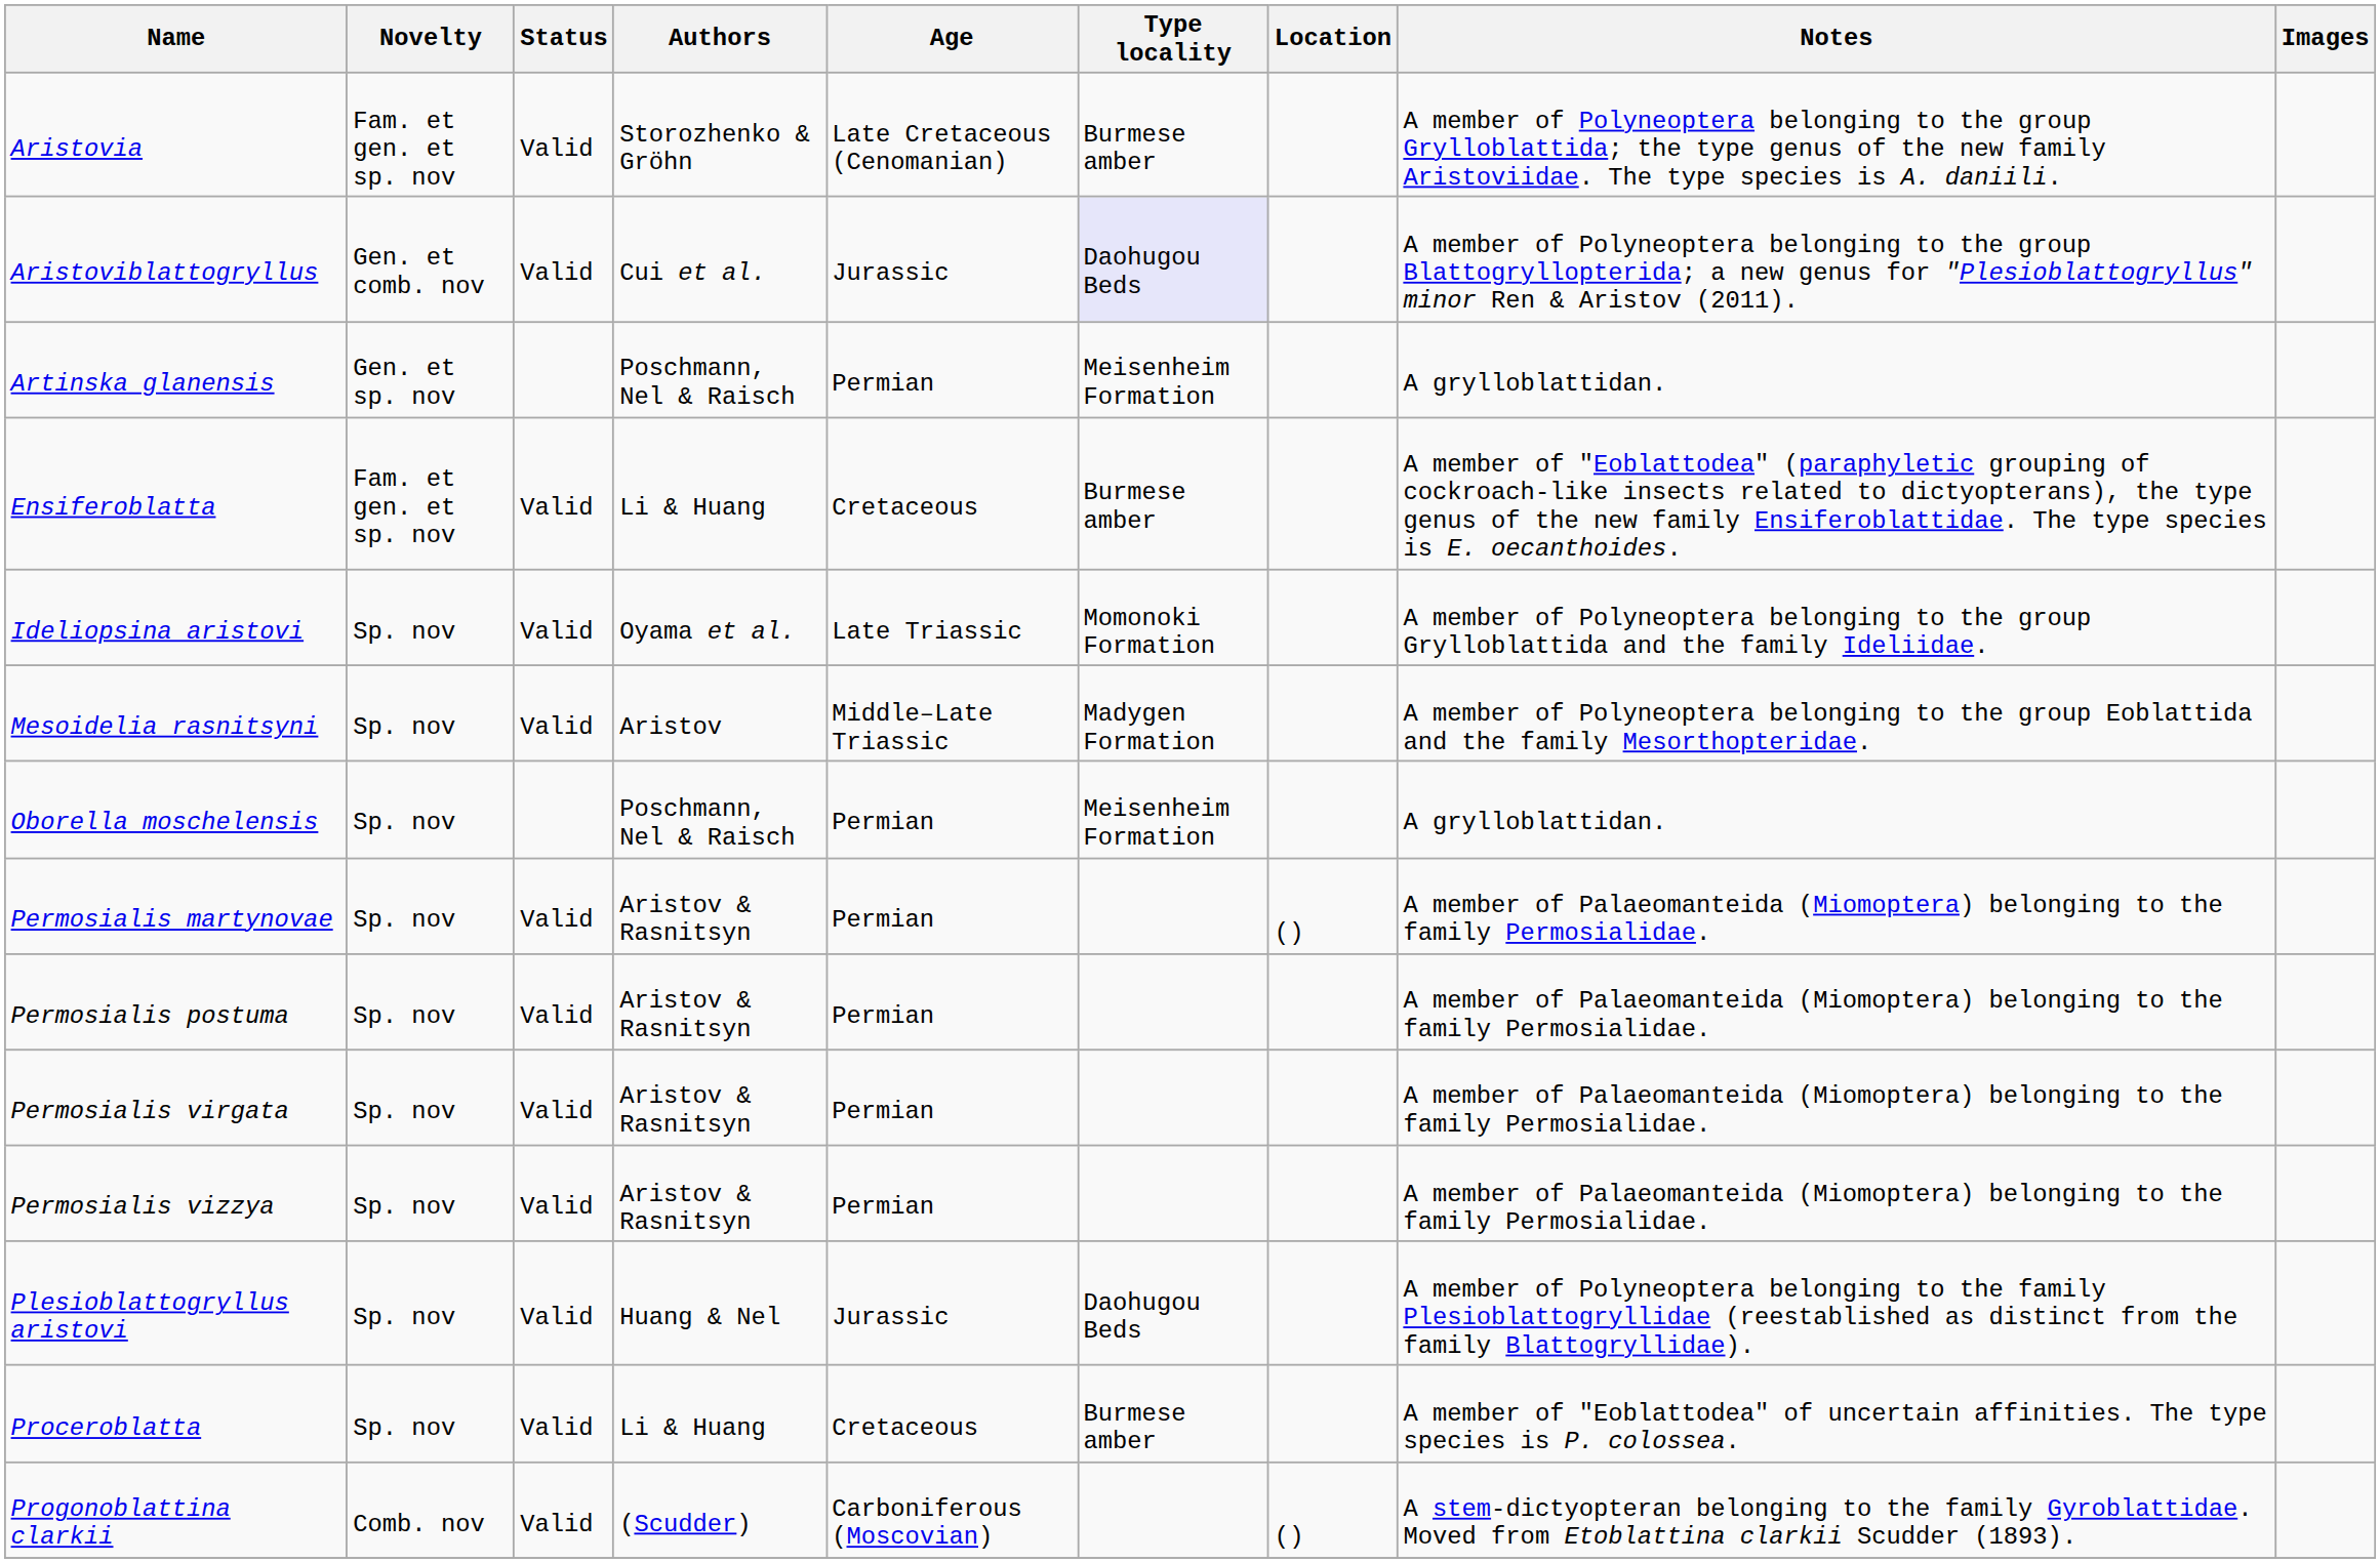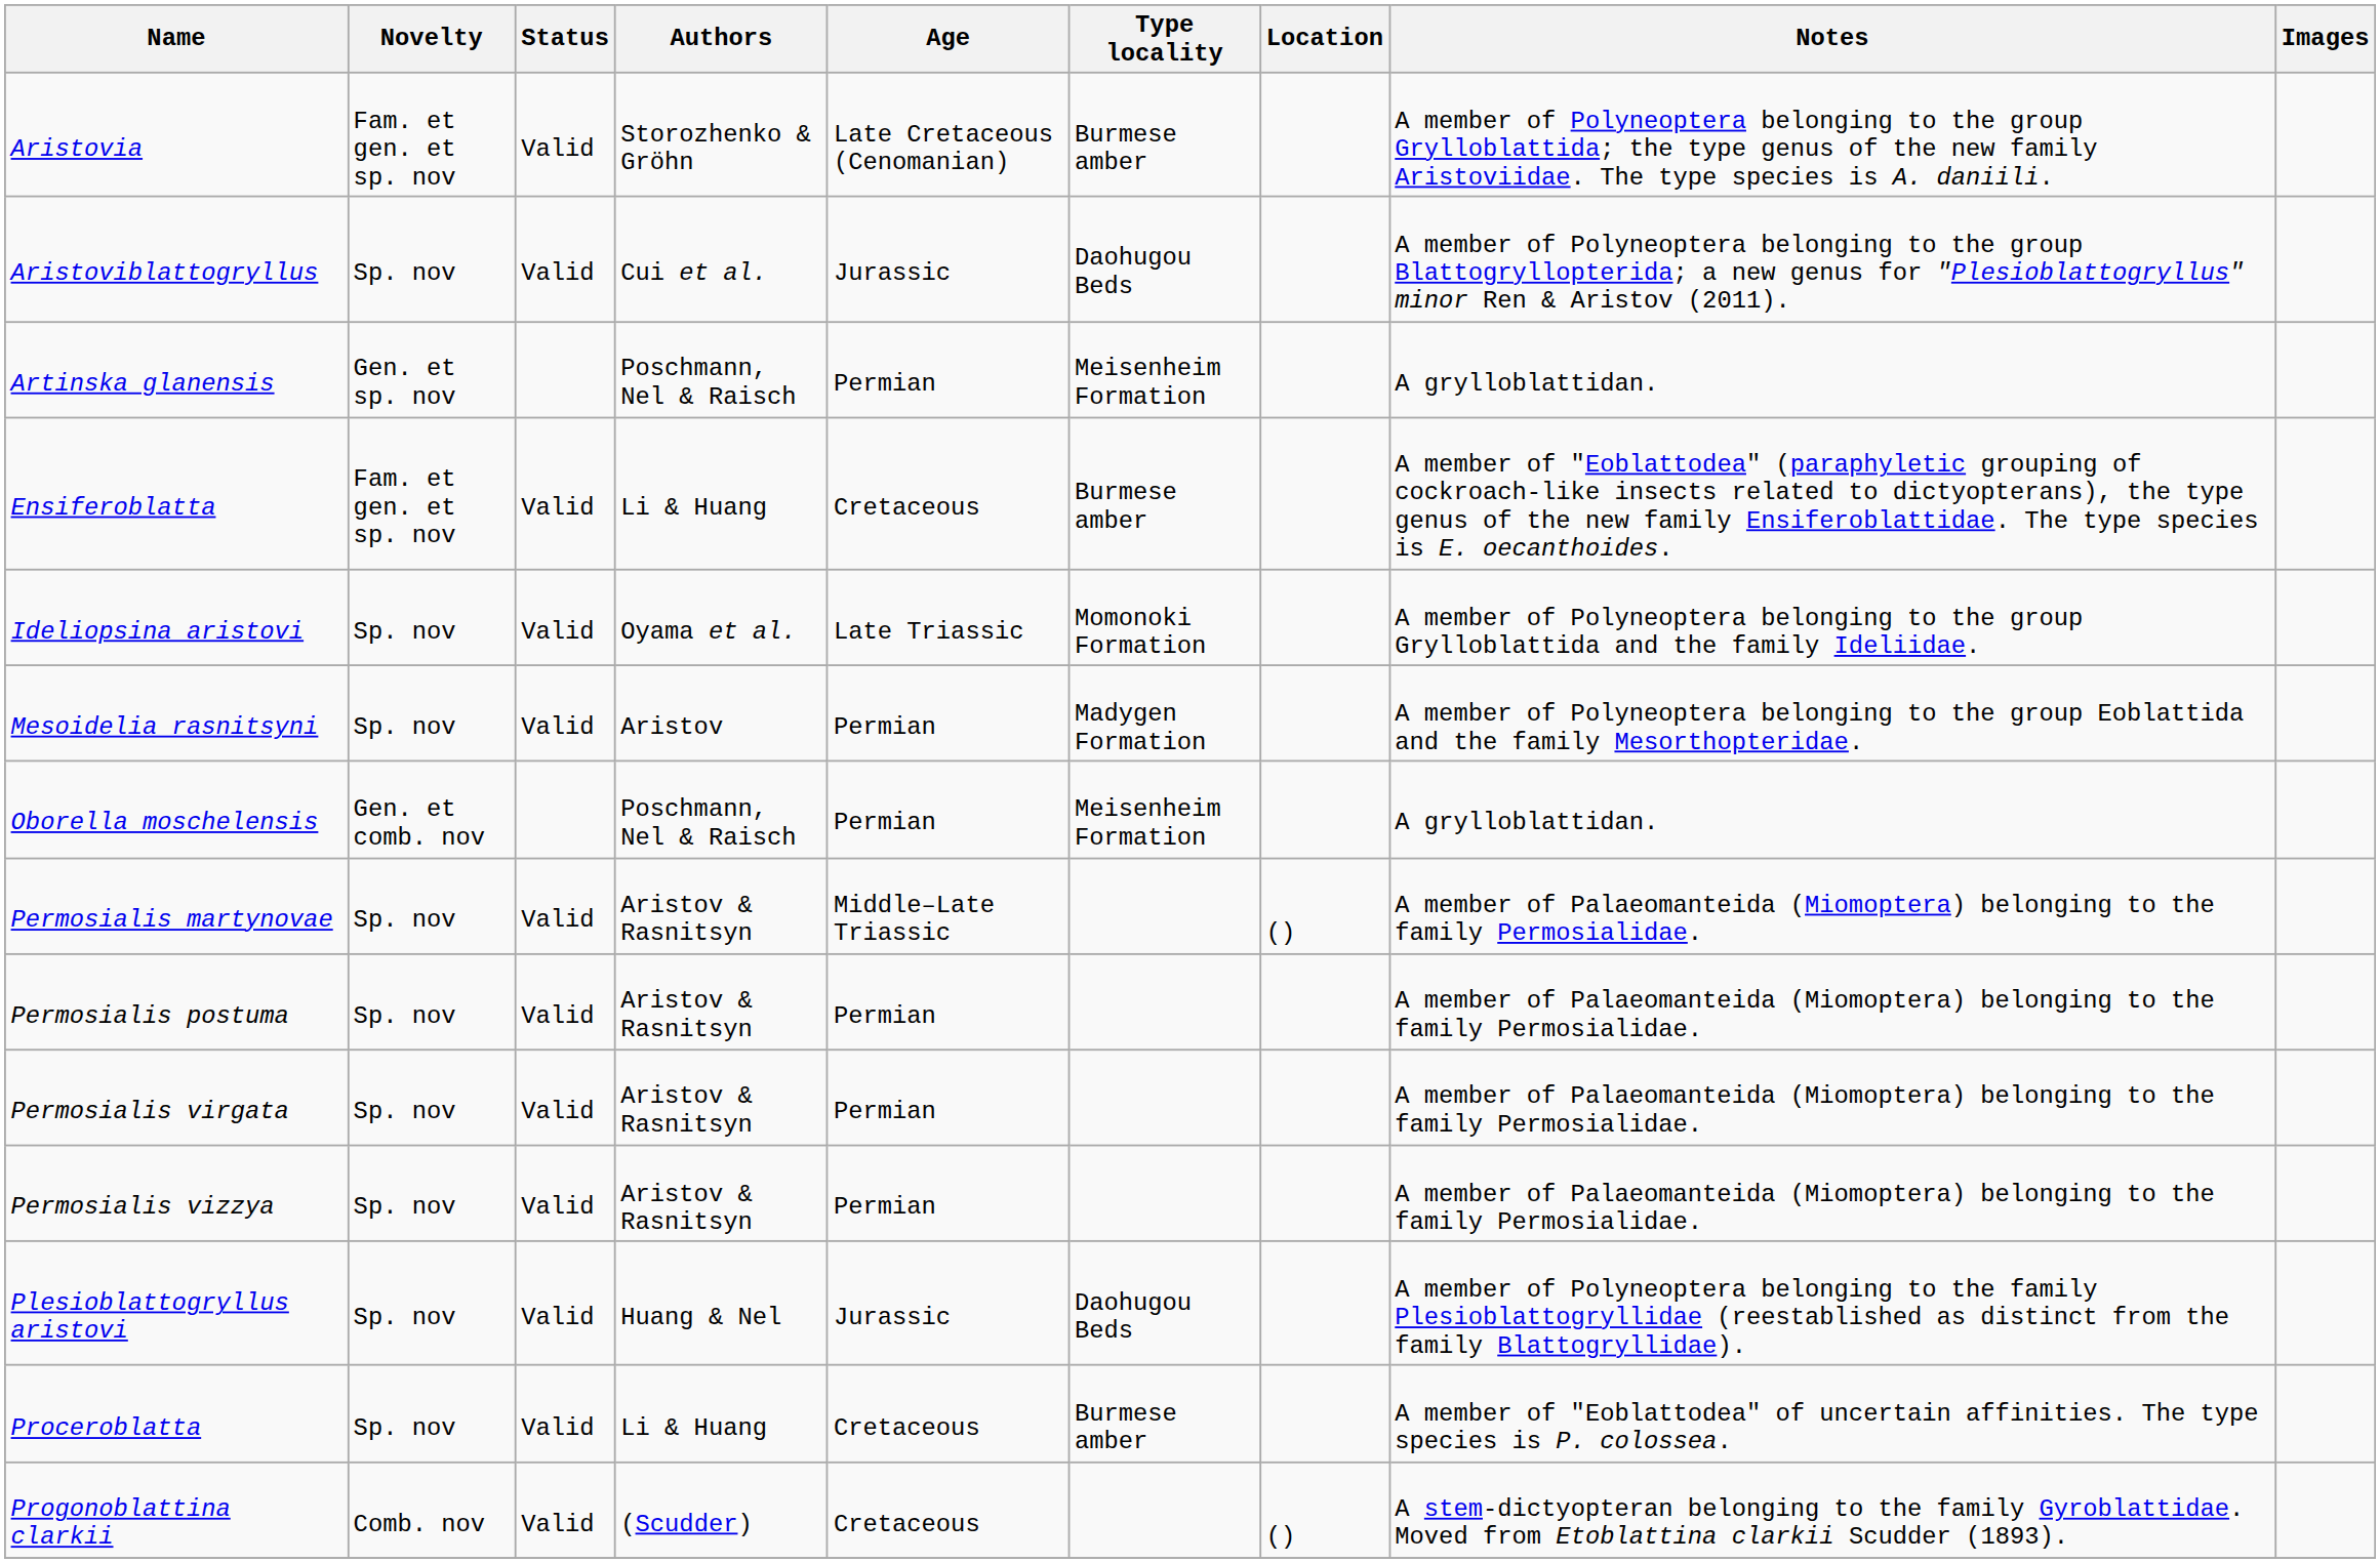Aristoviblattogryllus | Novelty: Gen. et comb. nov -> Sp. nov
Aristoviblattogryllus | Type locality: lavender background -> no background
Mesoidelia rasnitsyni | Age: Middle–Late Triassic -> Permian
Oborella moschelensis | Novelty: Sp. nov -> Gen. et comb. nov
Permosialis martynovae | Age: Permian -> Middle–Late Triassic
Progonoblattina clarkii | Age: Carboniferous (Moscovian) -> Cretaceous
